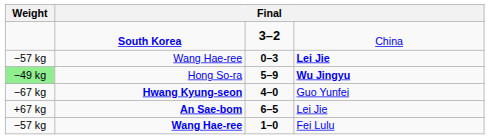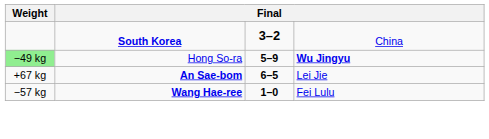- row: −57 kg | Wang Hae-ree | 0–3 | Lei Jie
- row: −67 kg | Hwang Kyung-seon | 4–0 | Guo Yunfei
